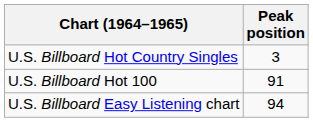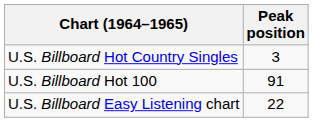U.S. Billboard Easy Listening chart | Peak position: 94 -> 22
